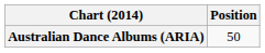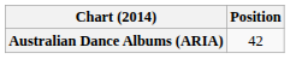Australian Dance Albums (ARIA) | Position: 50 -> 42
